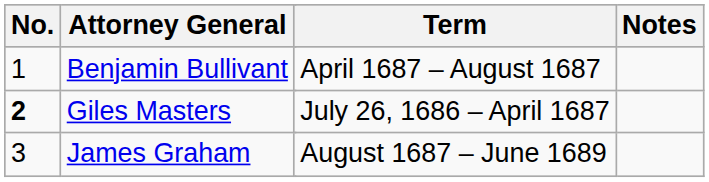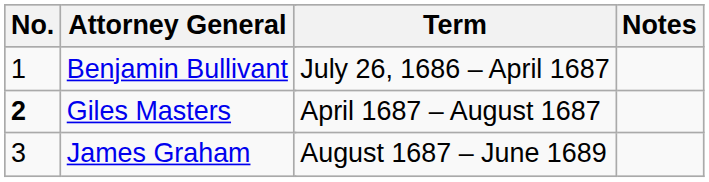Benjamin Bullivant | Term: April 1687 – August 1687 -> July 26, 1686 – April 1687
Giles Masters | Term: July 26, 1686 – April 1687 -> April 1687 – August 1687
